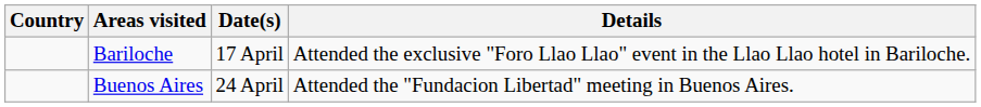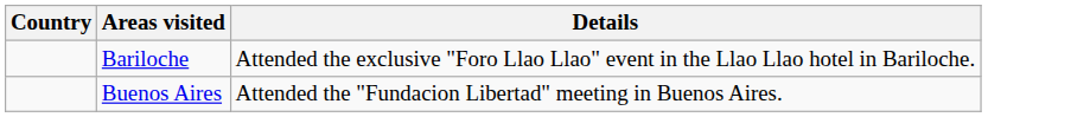- column: Date(s) | 17 April | 24 April
